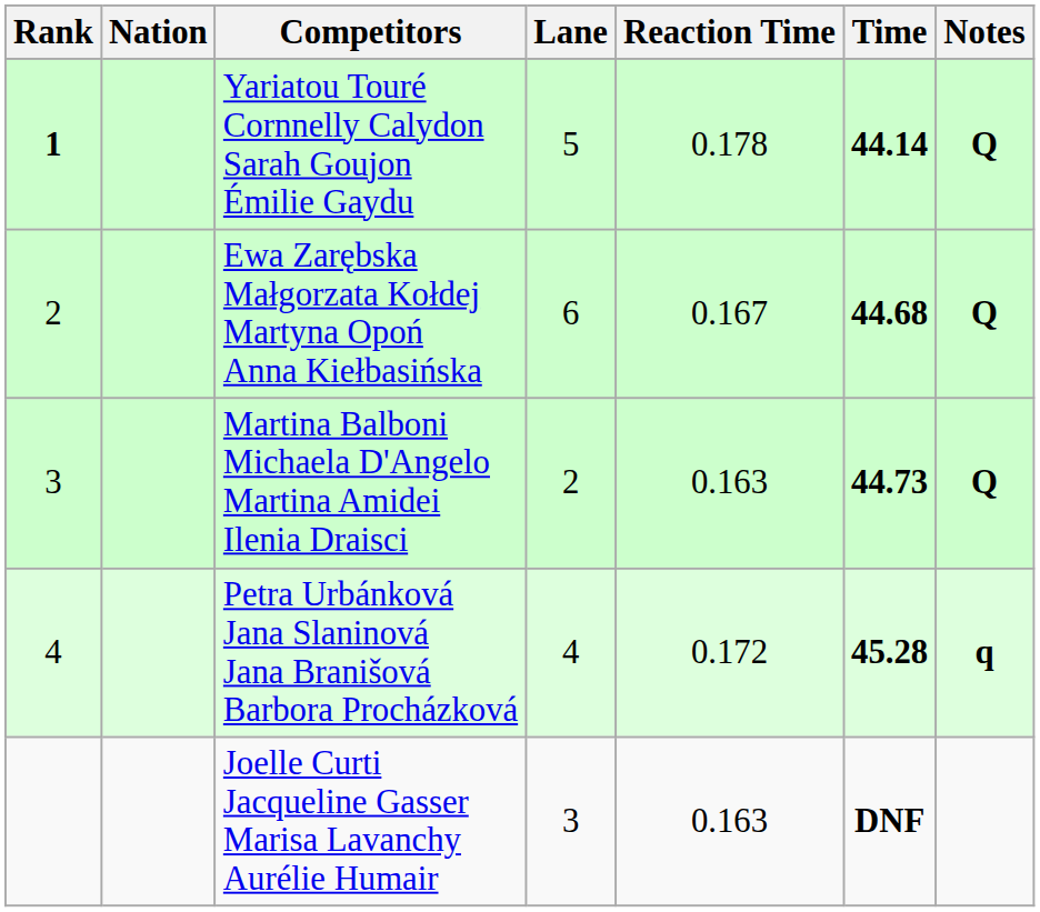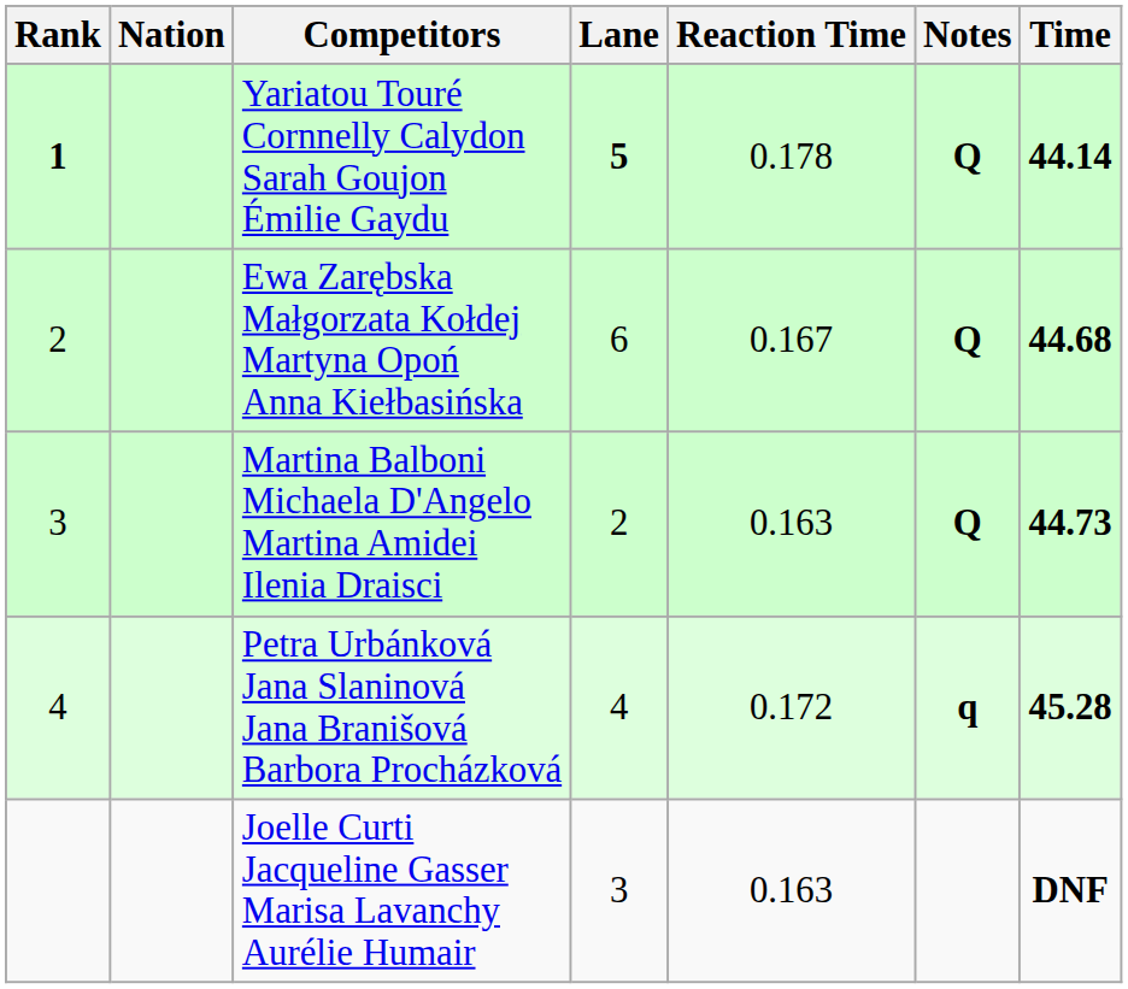columns swapped: Time <-> Notes
Yariatou Touré Cornnelly Calydon Sarah Goujon Émilie Gaydu | Lane: normal -> bold
